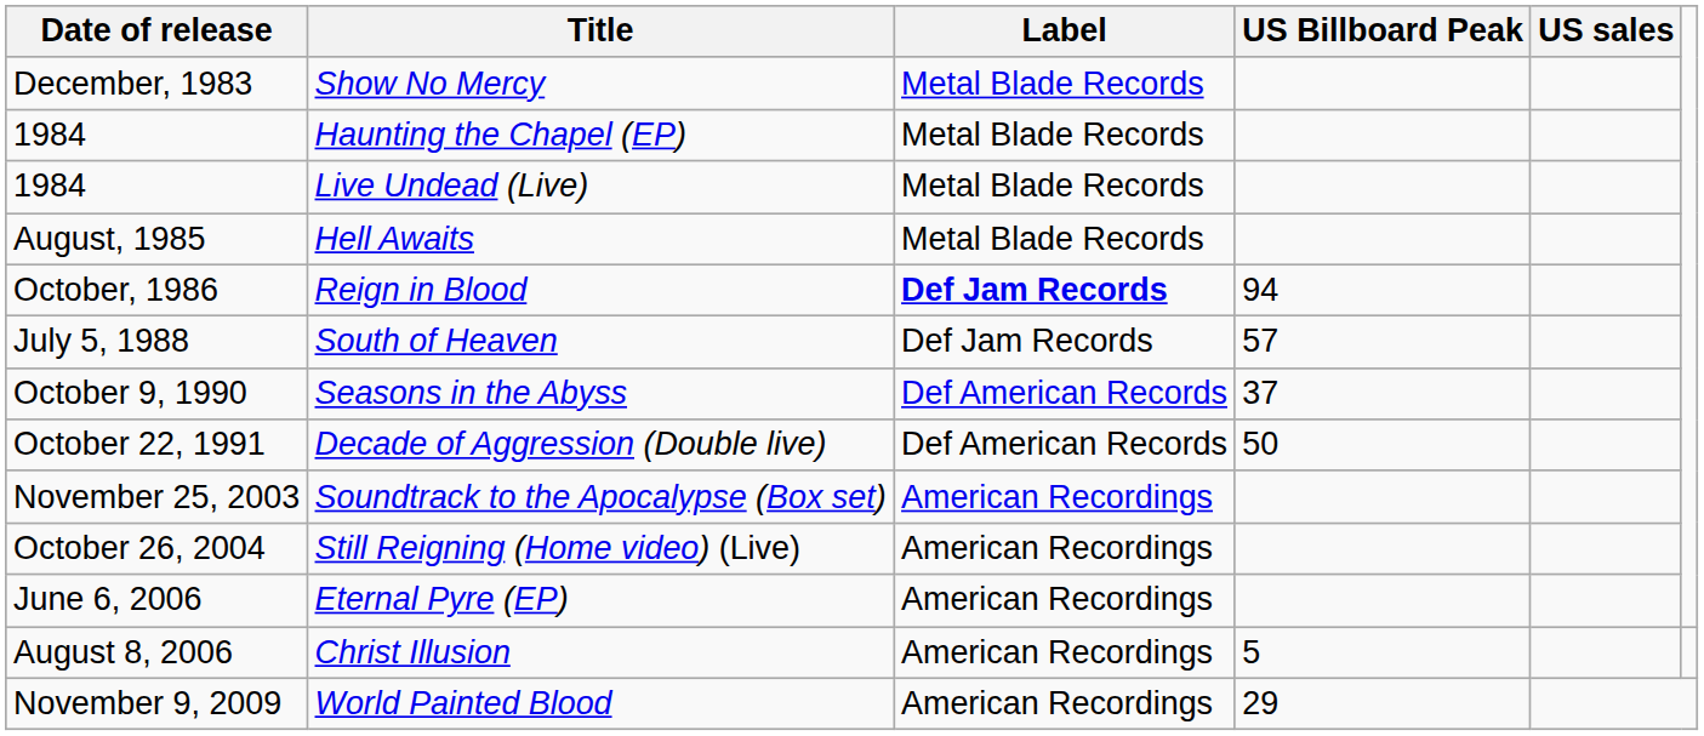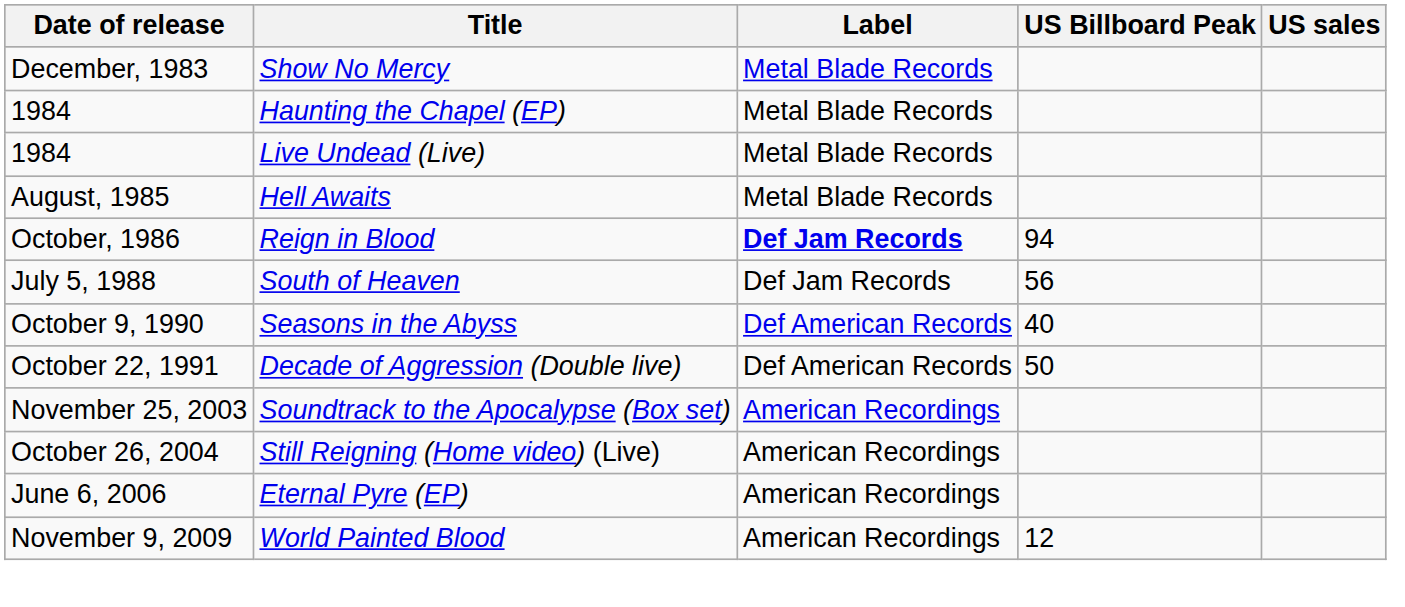South of Heaven | US Billboard Peak: 57 -> 56
Seasons in the Abyss | US Billboard Peak: 37 -> 40
- row: August 8, 2006 | Christ Illusion | American Recordings | 5
World Painted Blood | US Billboard Peak: 29 -> 12
